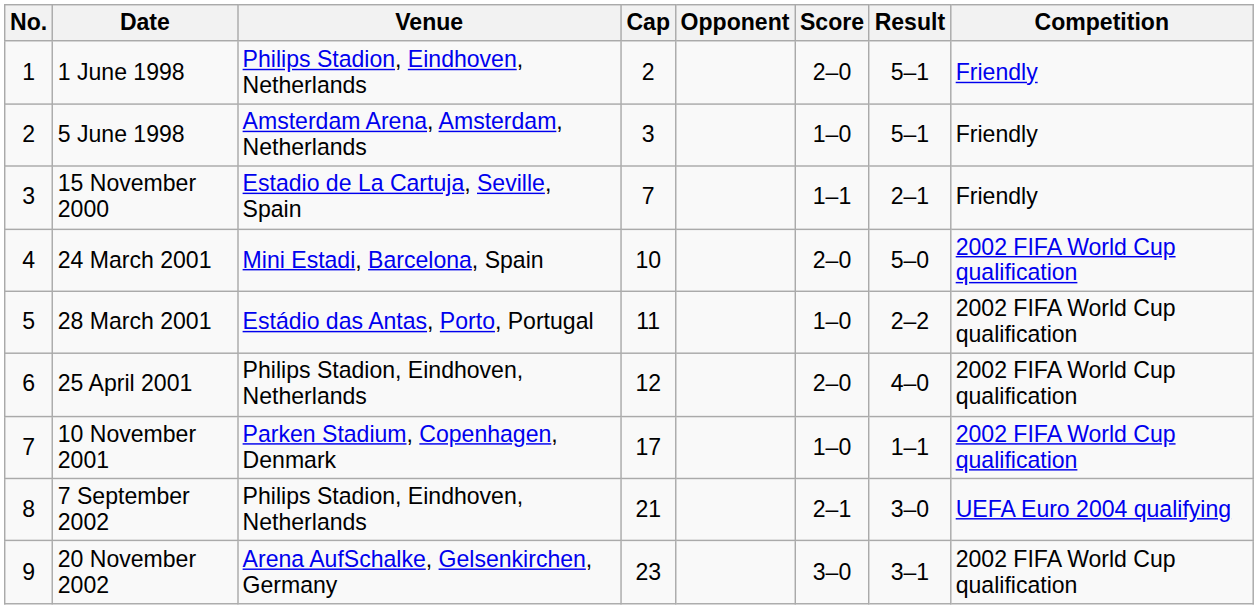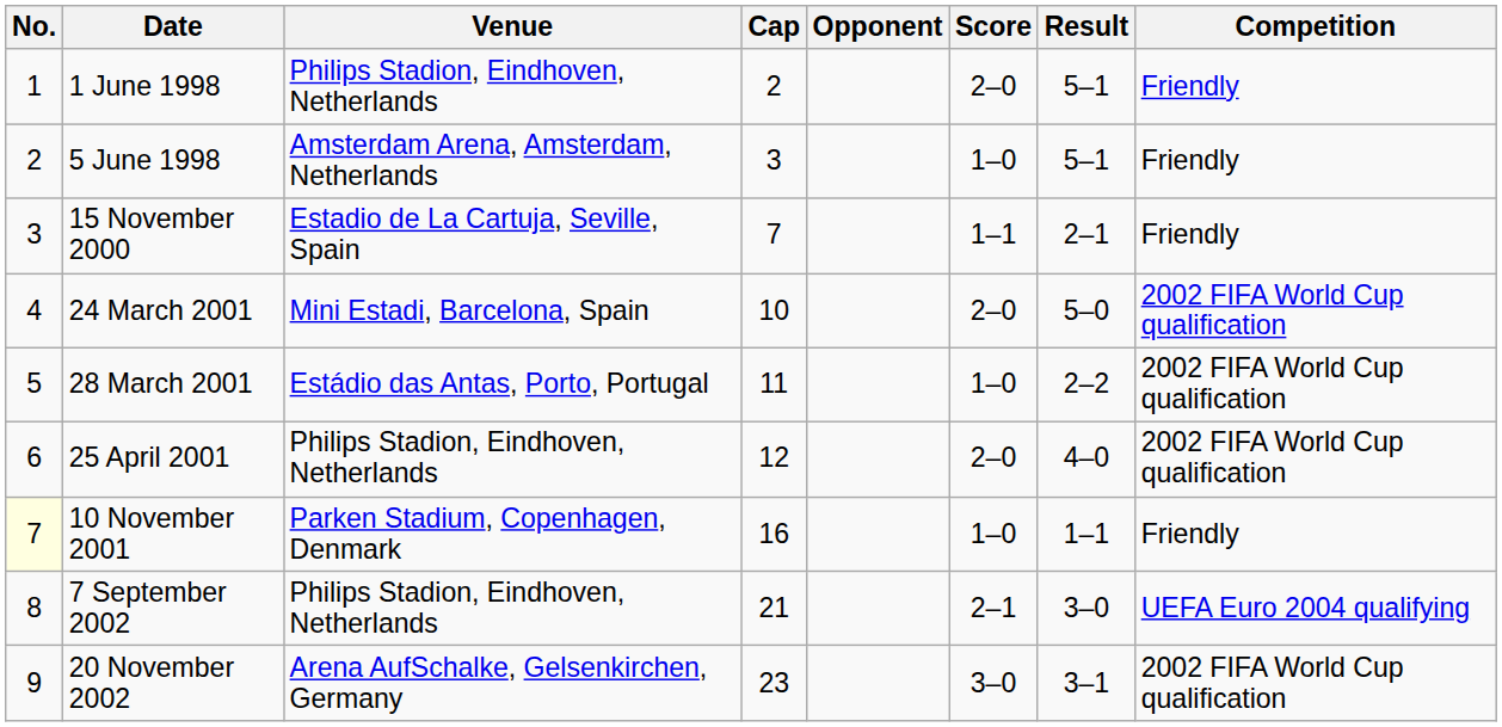10 November 2001 | No.: no background -> lightyellow background
10 November 2001 | Cap: 17 -> 16
10 November 2001 | Competition: 2002 FIFA World Cup qualification -> Friendly
